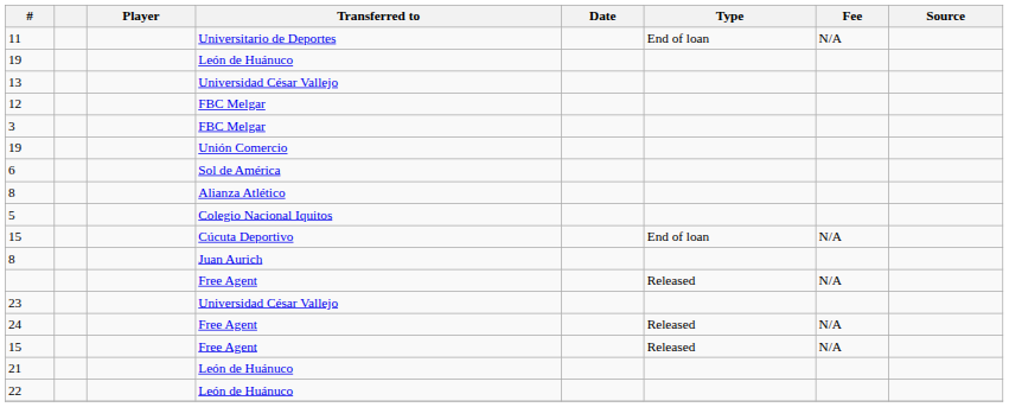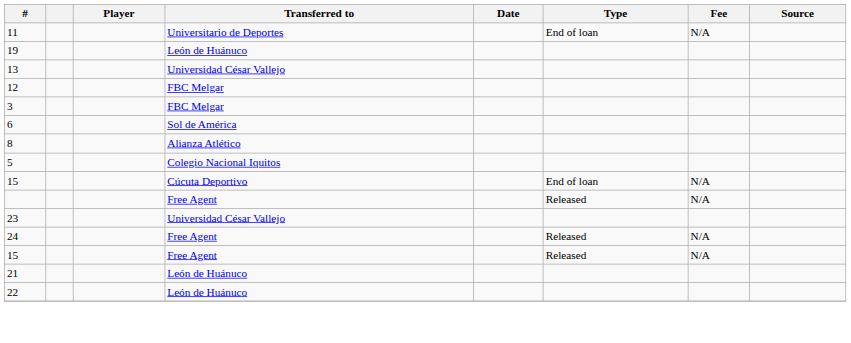- row: 19 | Unión Comercio
- row: 8 | Juan Aurich
